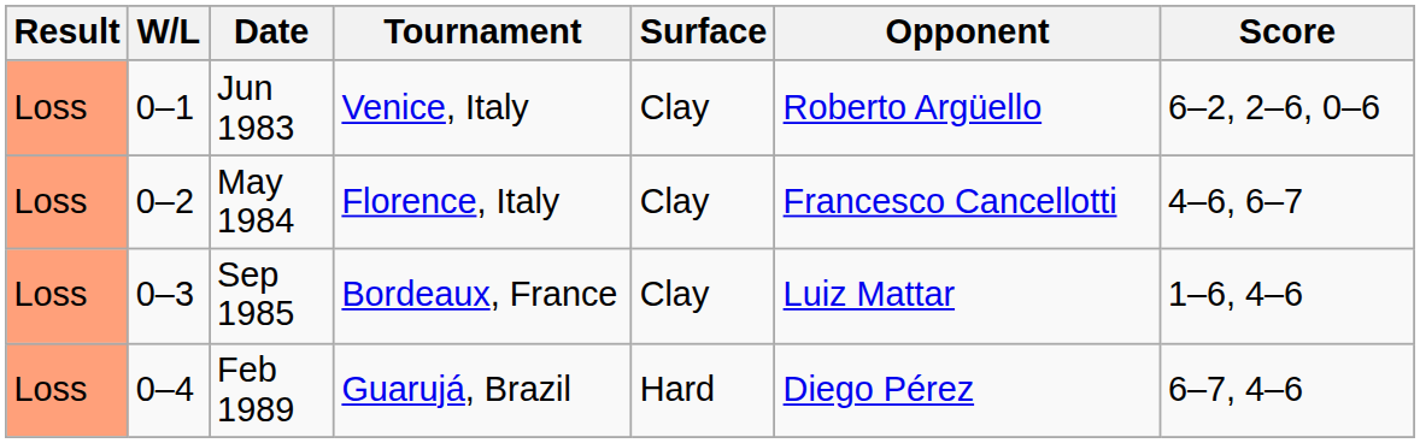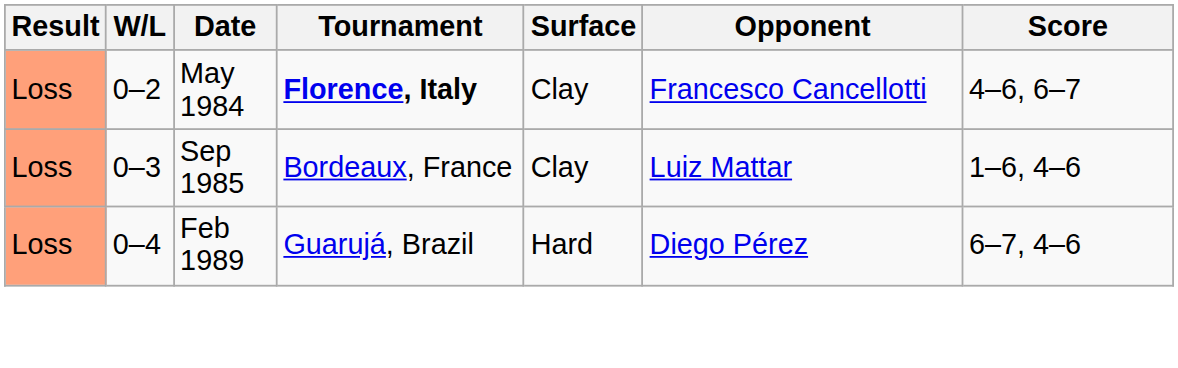- row: Loss | 0–1 | Jun 1983 | Venice, Italy | Clay | Roberto Argüello | 6–2, 2–6, 0–6
May 1984 | Tournament: normal -> bold
